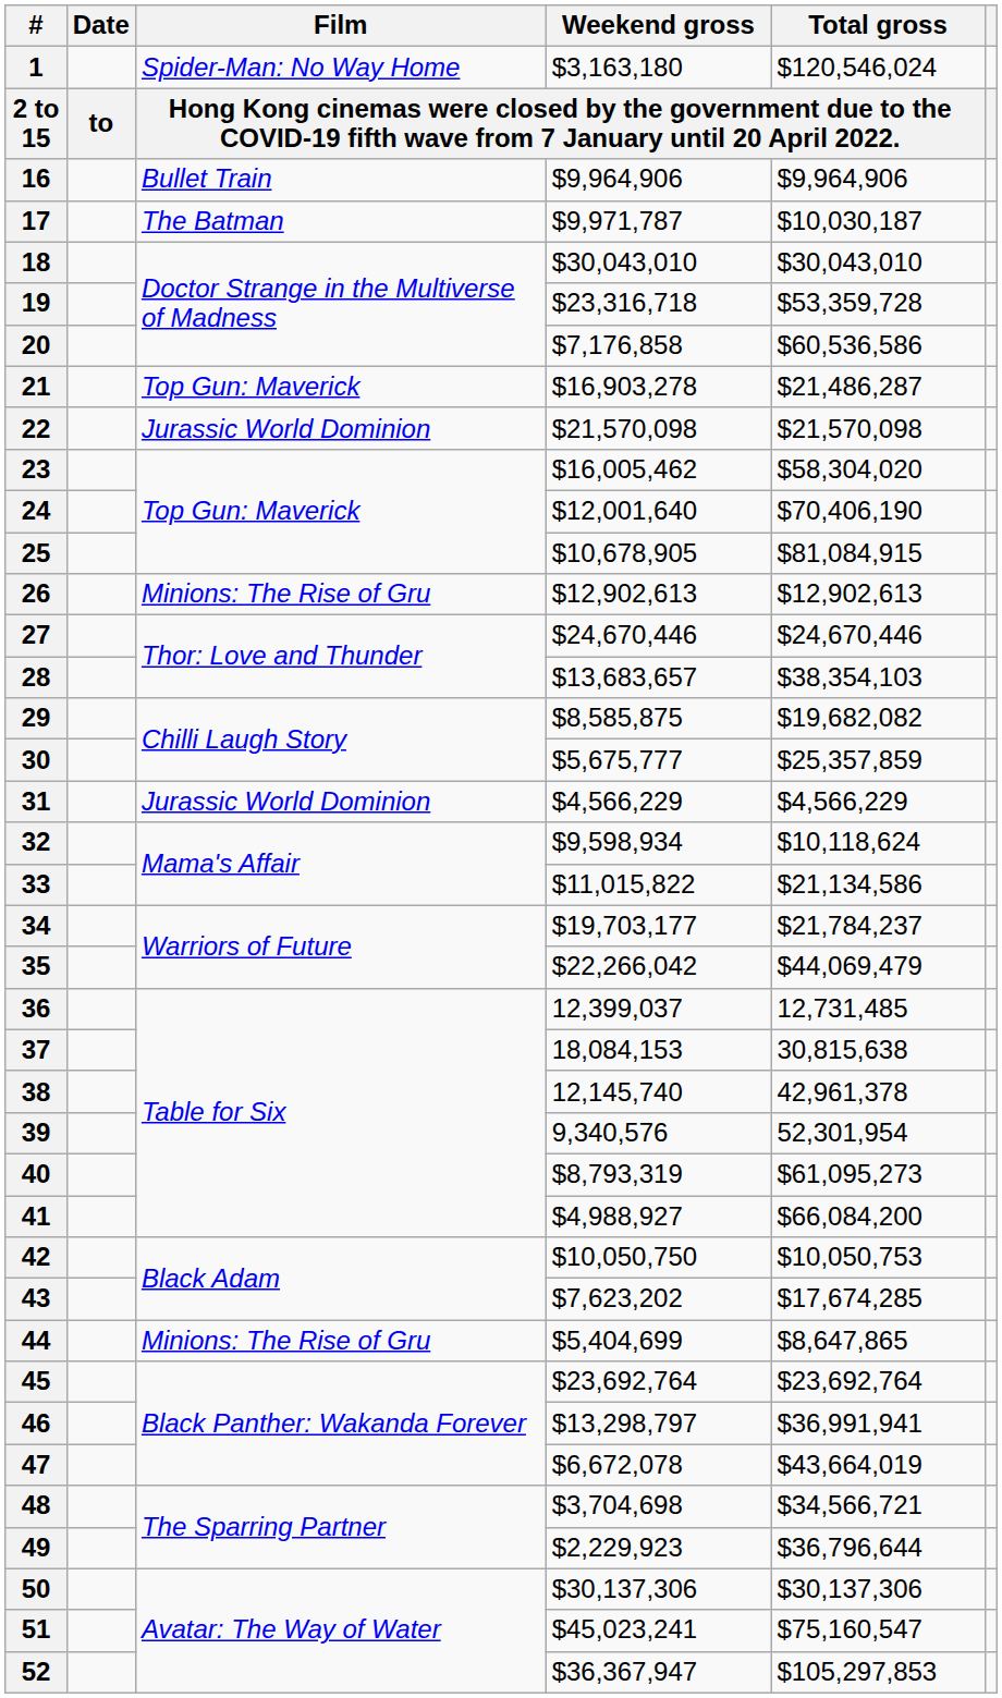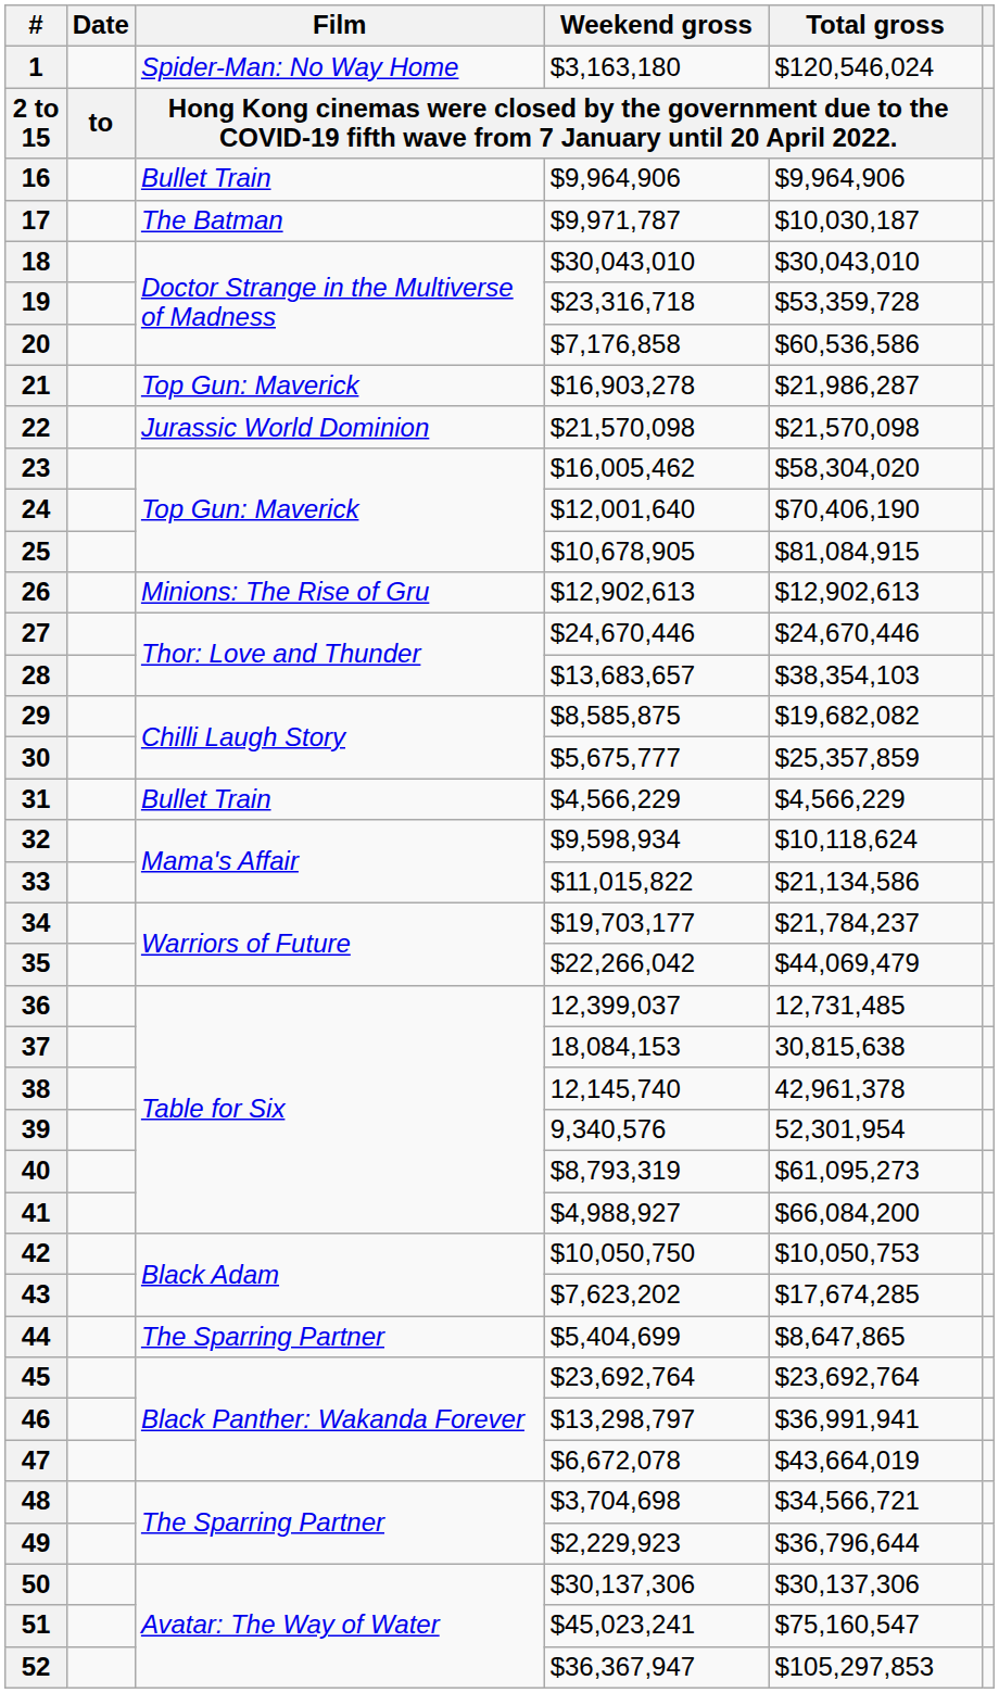21 | Total gross: $21,486,287 -> $21,986,287
31 | Film: Jurassic World Dominion -> Bullet Train
44 | Film: Minions: The Rise of Gru -> The Sparring Partner
